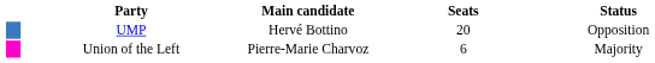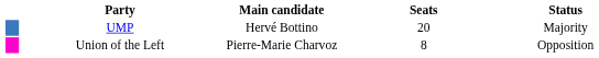UMP | Status: Opposition -> Majority
Union of the Left | Seats: 6 -> 8
Union of the Left | Status: Majority -> Opposition
